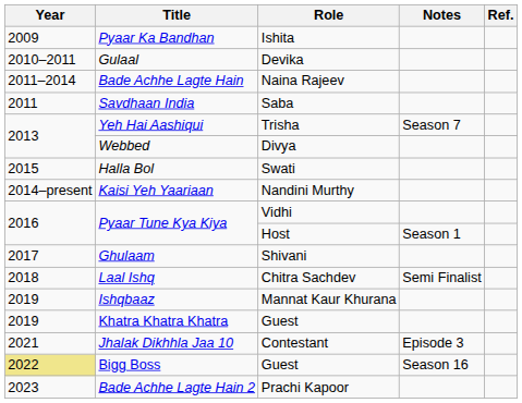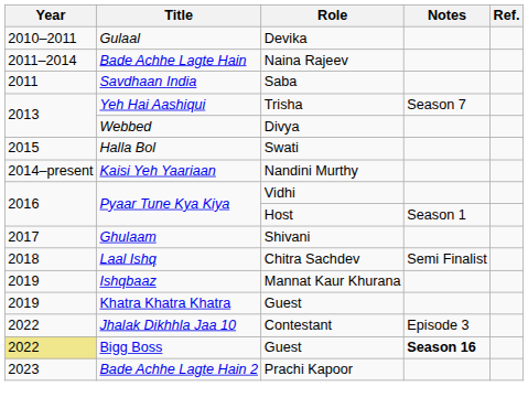- row: 2009 | Pyaar Ka Bandhan | Ishita
Jhalak Dikhhla Jaa 10 | Year: 2021 -> 2022
Bigg Boss | Notes: normal -> bold
